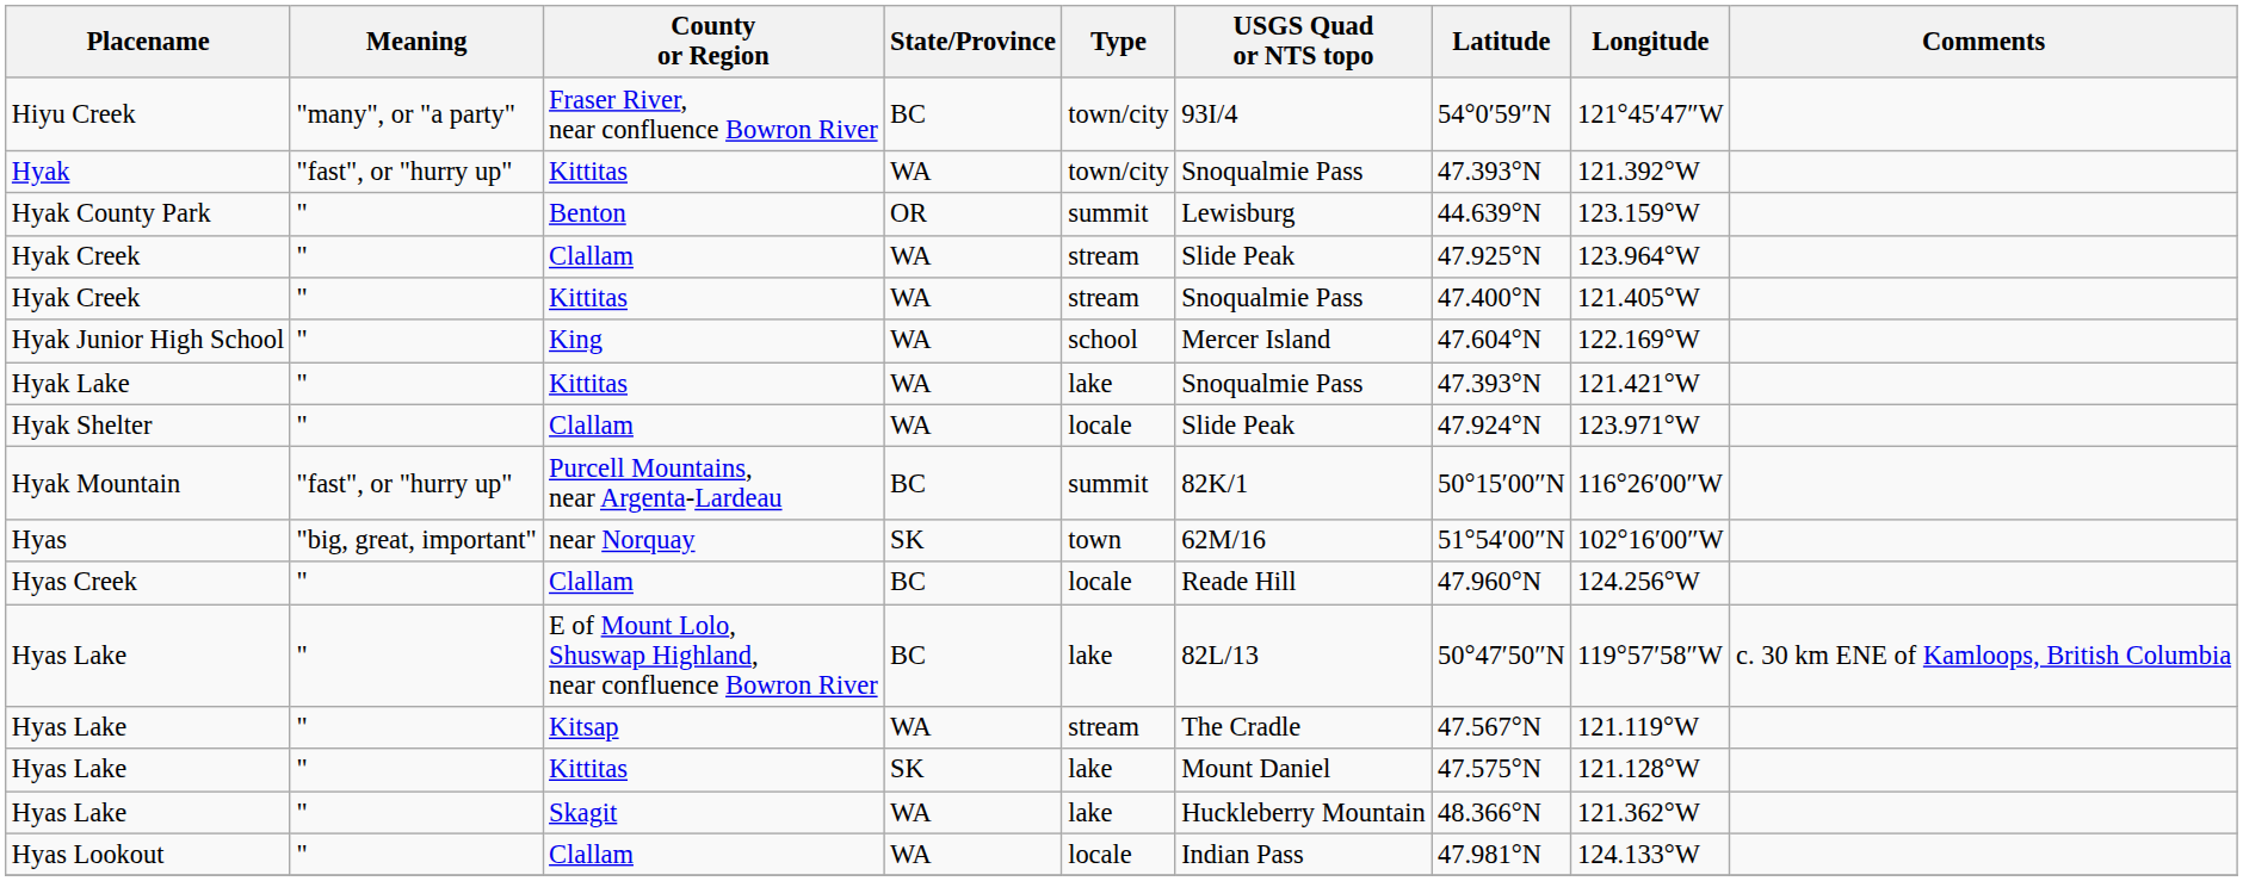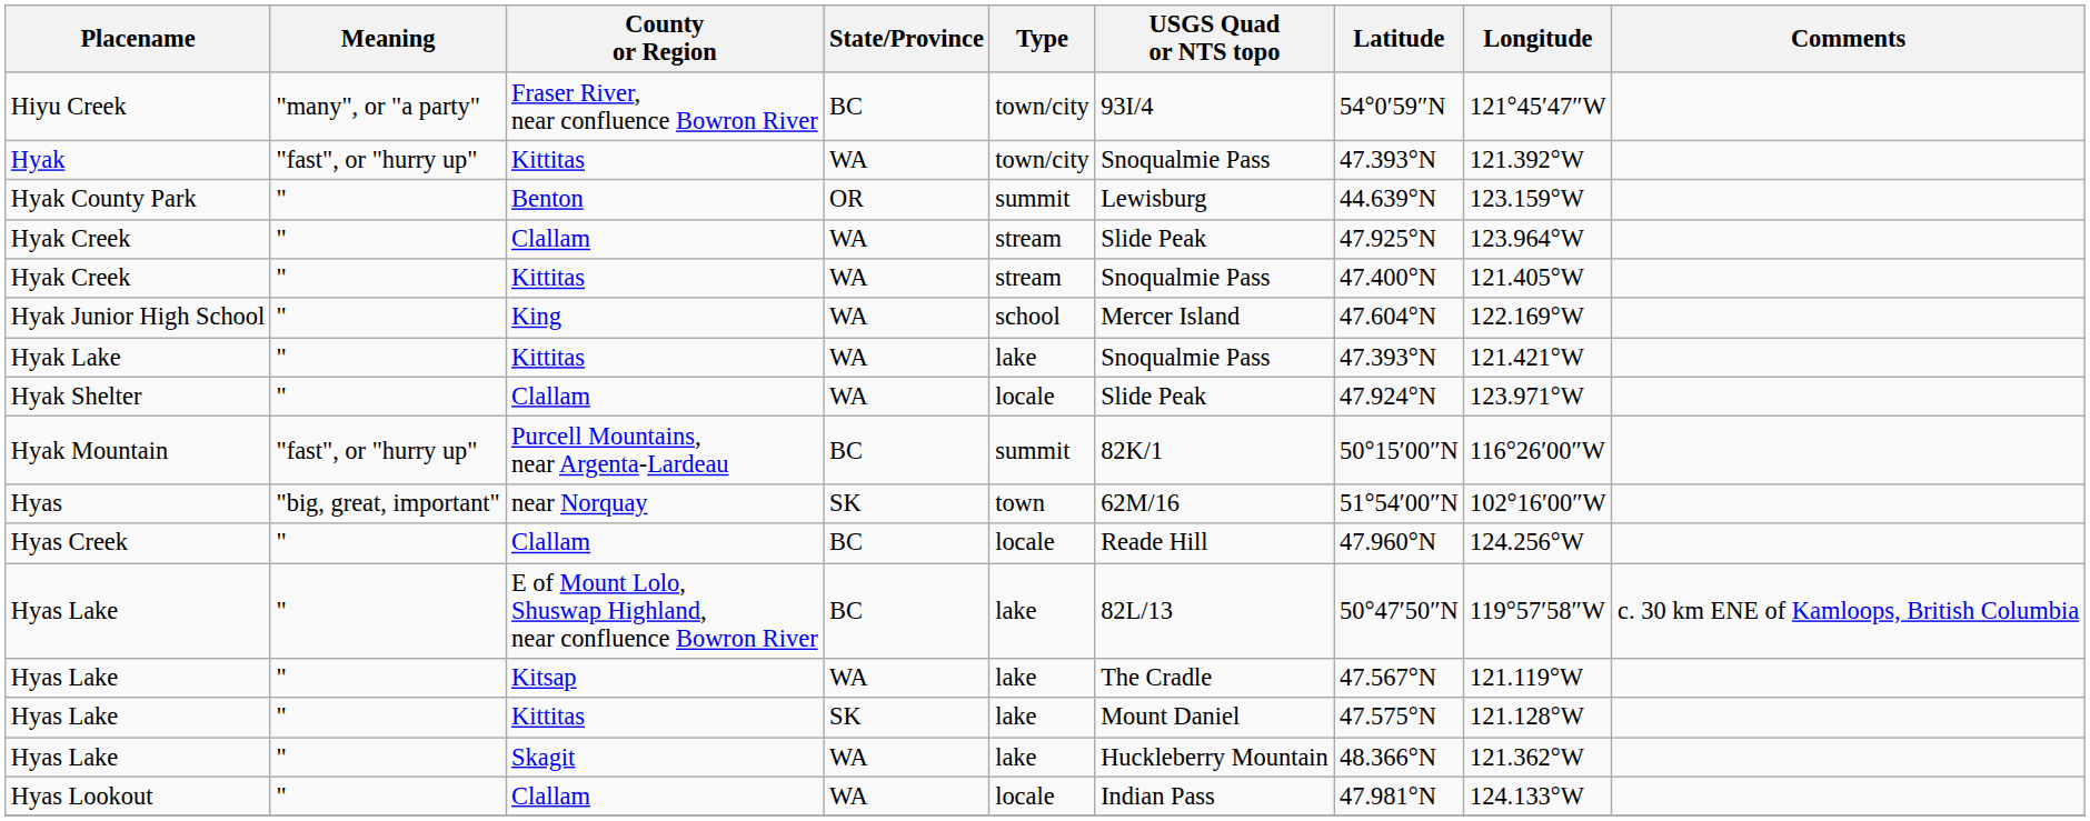Hyas Lake / Kitsap | Type: stream -> lake
